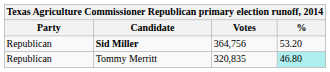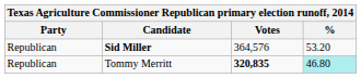Sid Miller | Votes: 364,756 -> 364,576
Tommy Merritt | Votes: normal -> bold
